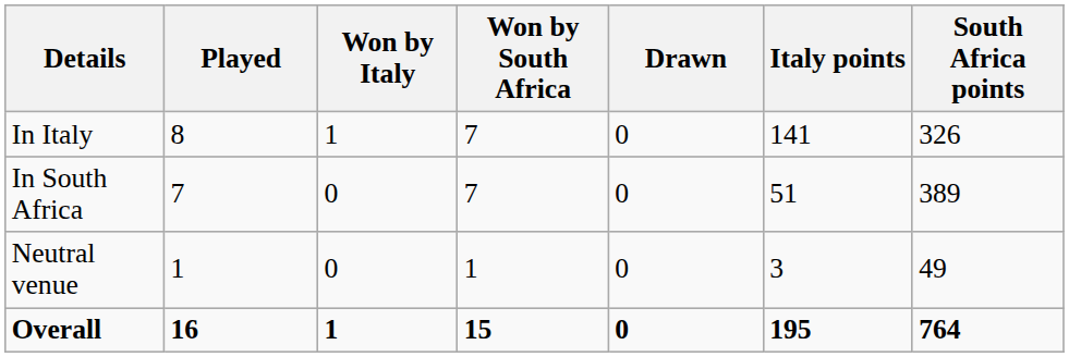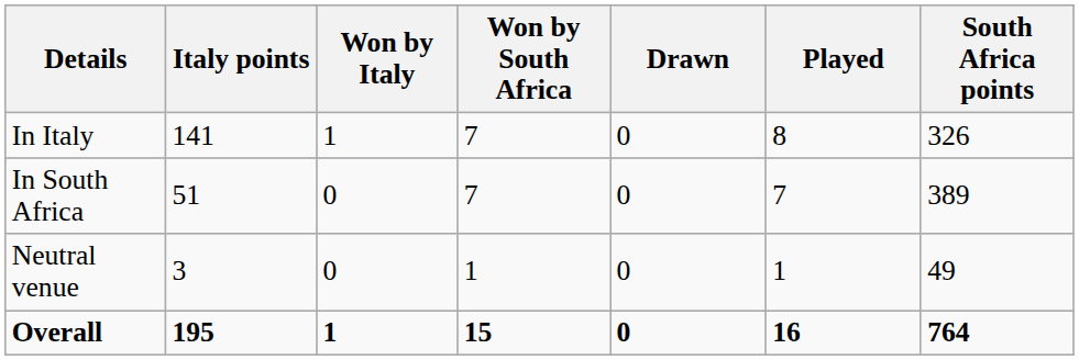columns swapped: Played <-> Italy points
